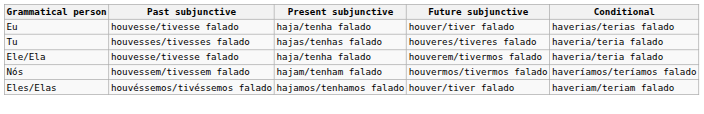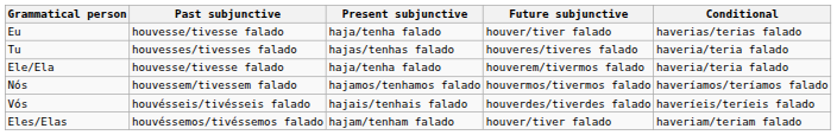Nós | Present subjunctive: hajam/tenham falado -> hajamos/tenhamos falado
+ row: Vós | houvésseis/tivésseis falado | hajais/tenhais falado | houverdes/tiverdes falado | haveríeis/teríeis falado
Eles/Elas | Present subjunctive: hajamos/tenhamos falado -> hajam/tenham falado
